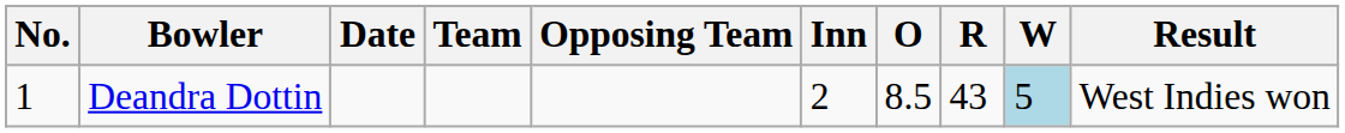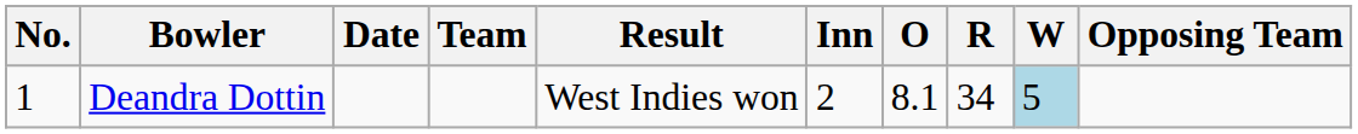columns swapped: Opposing Team <-> Result
Deandra Dottin | O: 8.5 -> 8.1
Deandra Dottin | R: 43 -> 34
